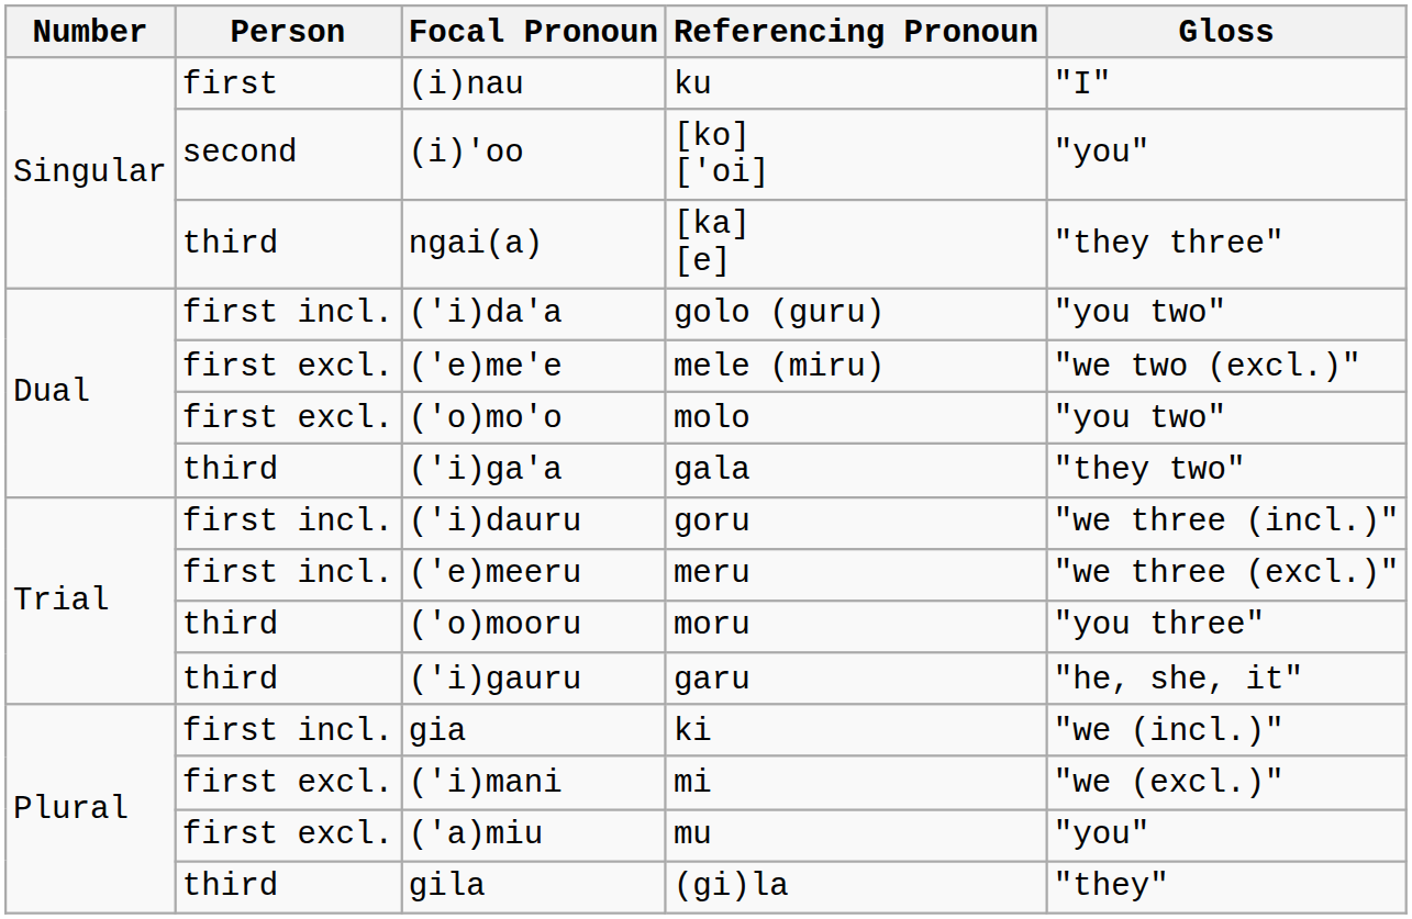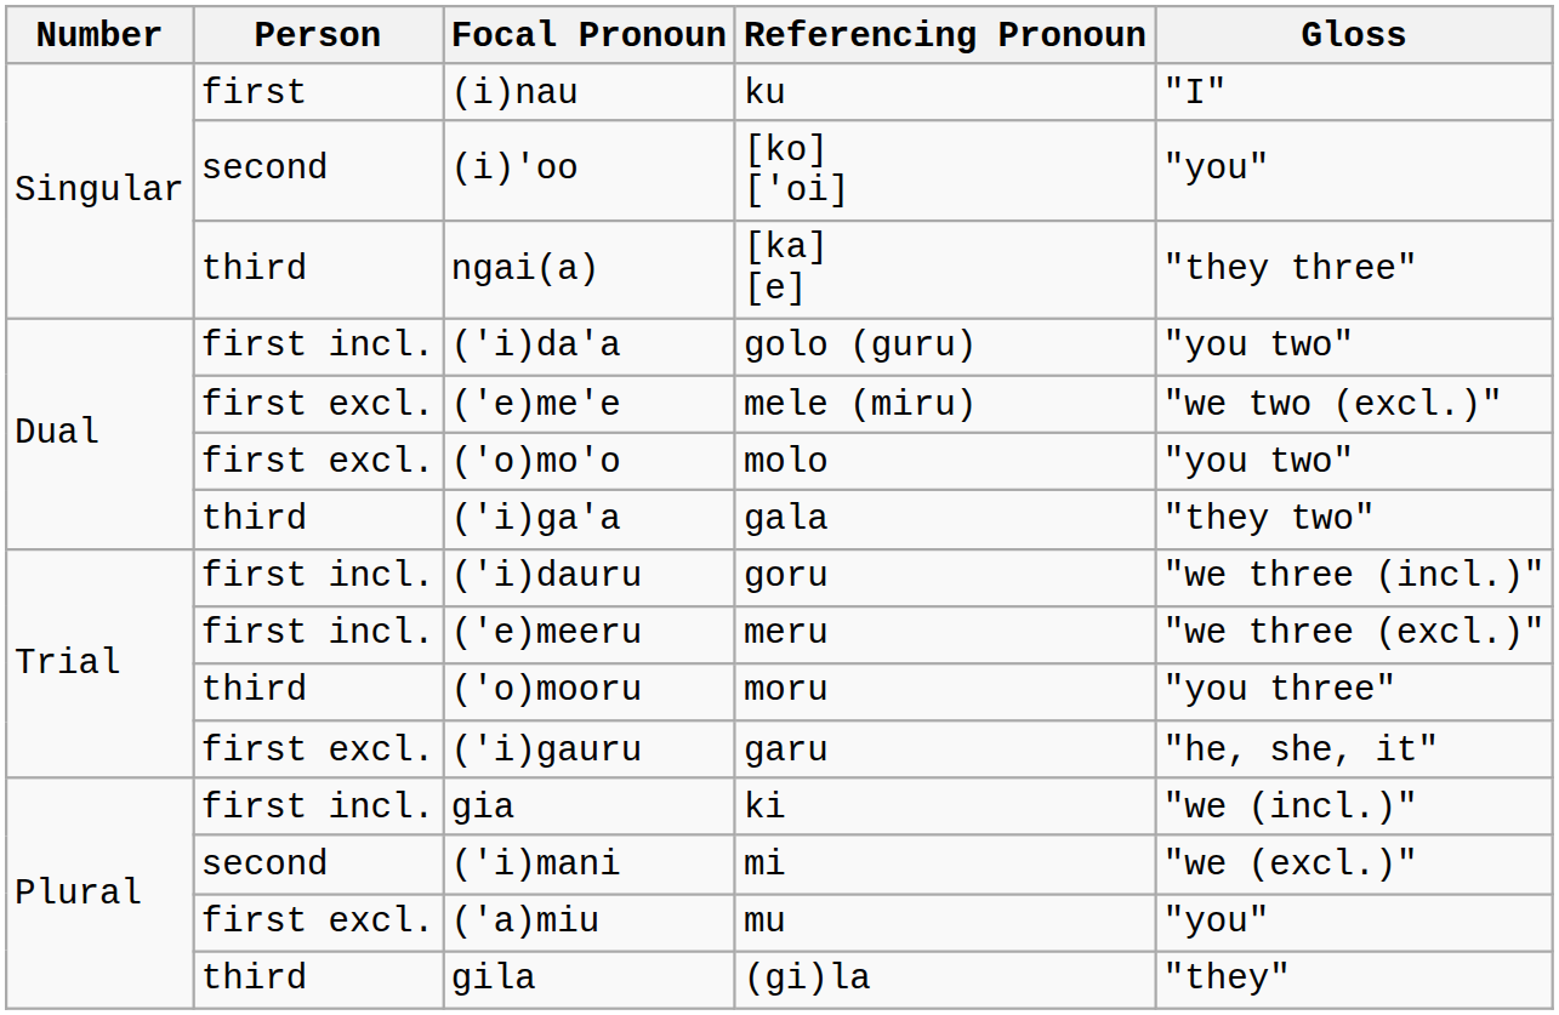('i)gauru | Person: third -> first excl.
('i)mani | Person: first excl. -> second
